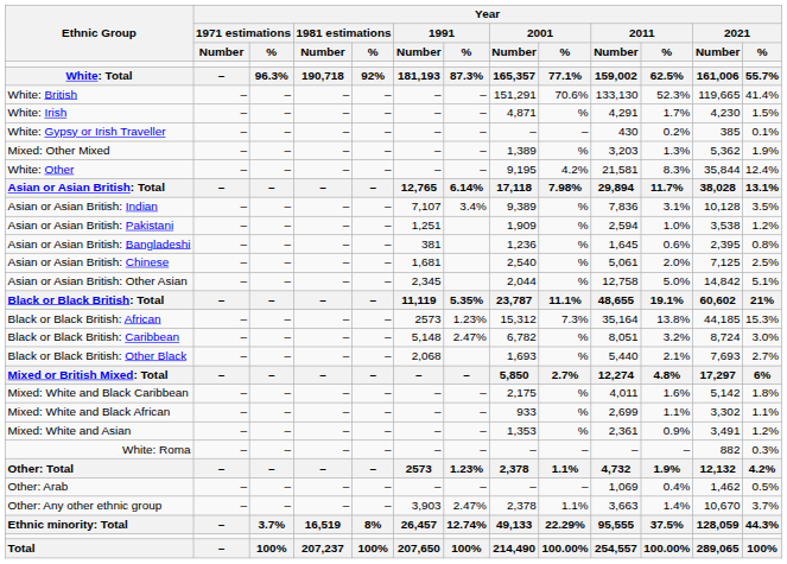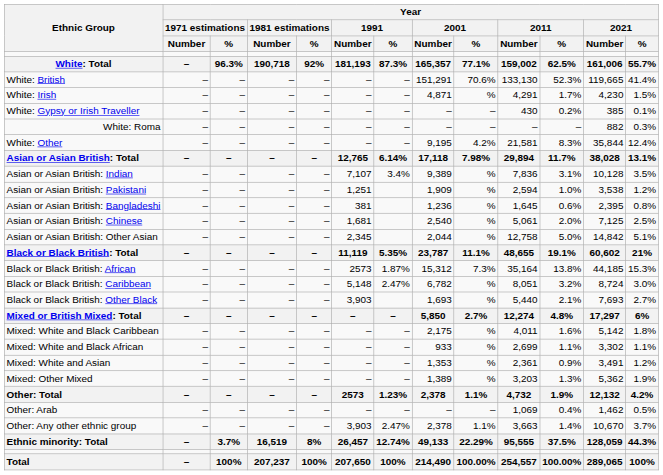rows swapped: White: Roma <-> Mixed: Other Mixed
Black or Black British: African | Year / 1991 / %: 1.23% -> 1.87%
Black or Black British: Other Black | Year / 1991 / Number: 2,068 -> 3,903
